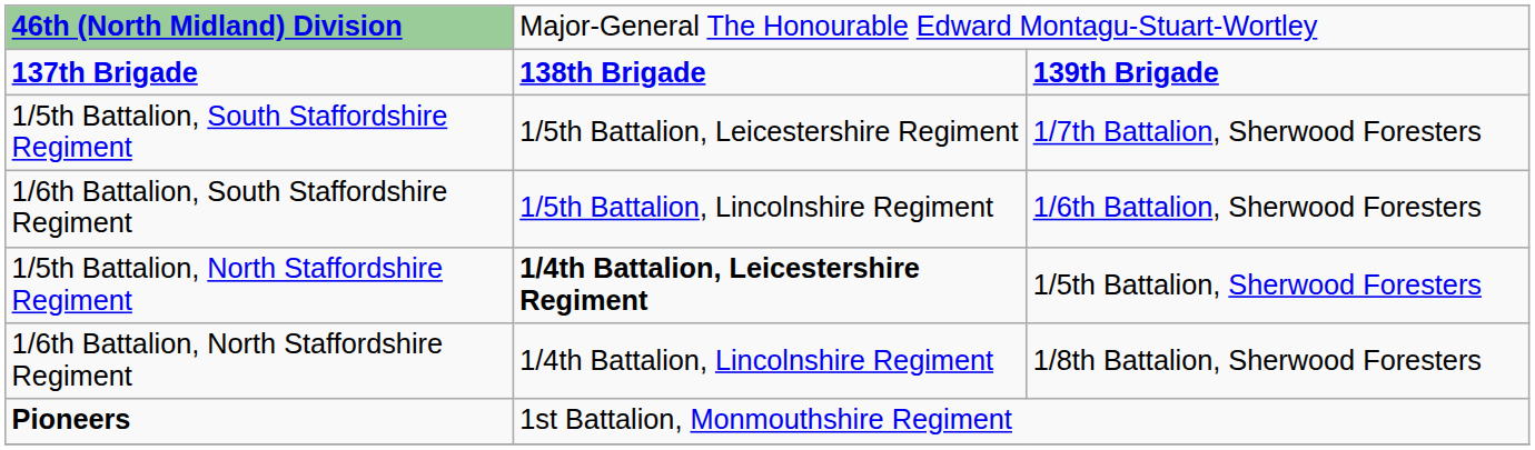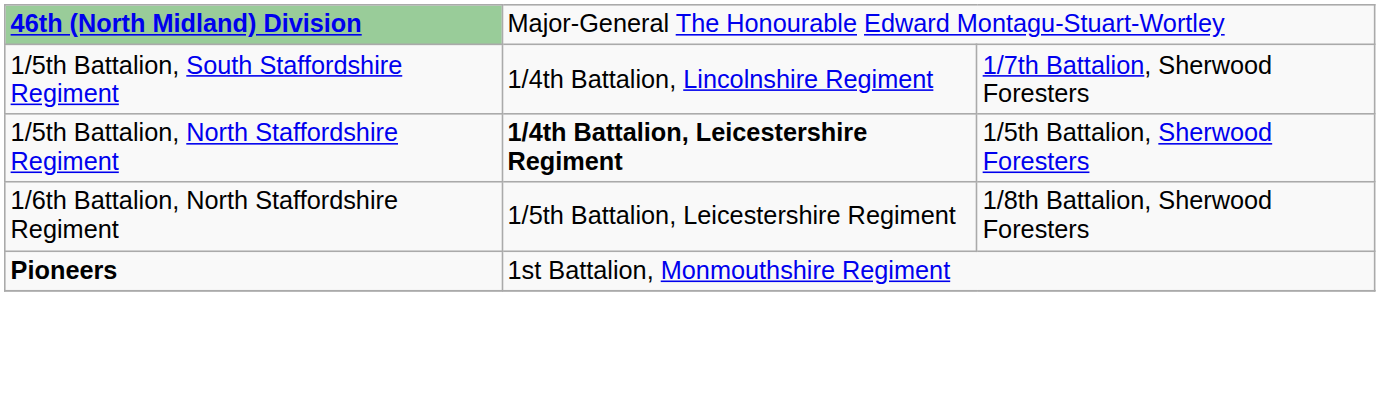- row: 137th Brigade | 138th Brigade | 139th Brigade
1/5th Battalion, South Staffordshire Regiment | column 2: 1/5th Battalion, Leicestershire Regiment -> 1/4th Battalion, Lincolnshire Regiment
- row: 1/6th Battalion, South Staffordshire Regiment | 1/5th Battalion, Lincolnshire Regiment | 1/6th Battalion, Sherwood Foresters
1/6th Battalion, North Staffordshire Regiment | column 2: 1/4th Battalion, Lincolnshire Regiment -> 1/5th Battalion, Leicestershire Regiment
